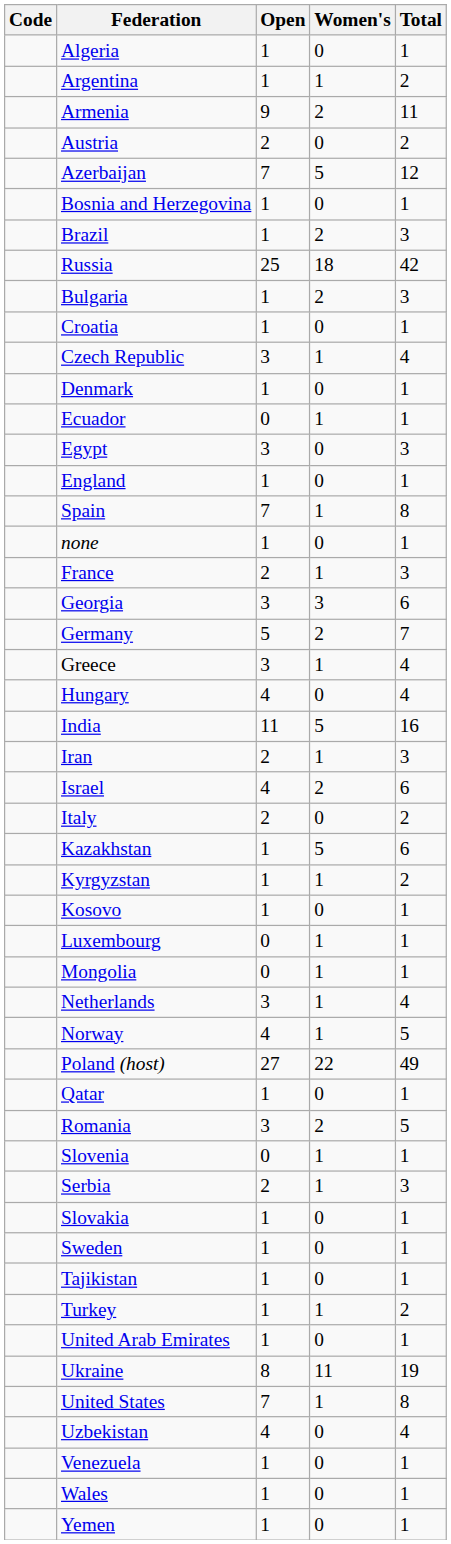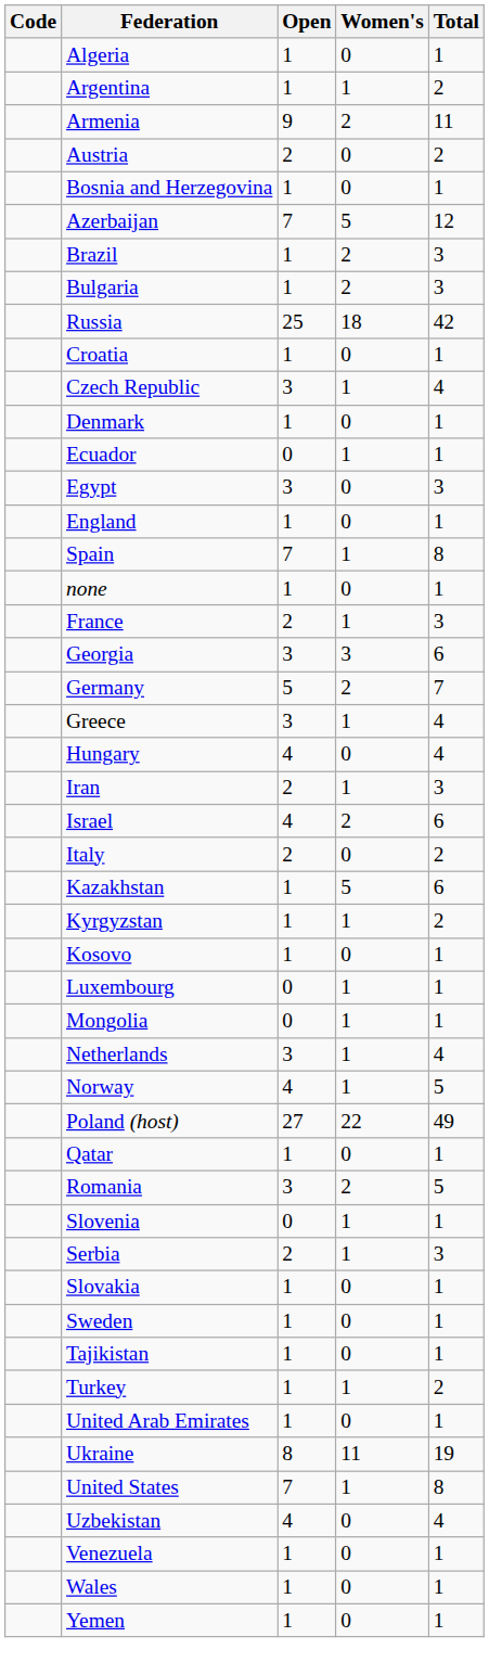rows swapped: Azerbaijan <-> Bosnia and Herzegovina
rows swapped: Bulgaria <-> Russia
- row: India | 11 | 5 | 16
